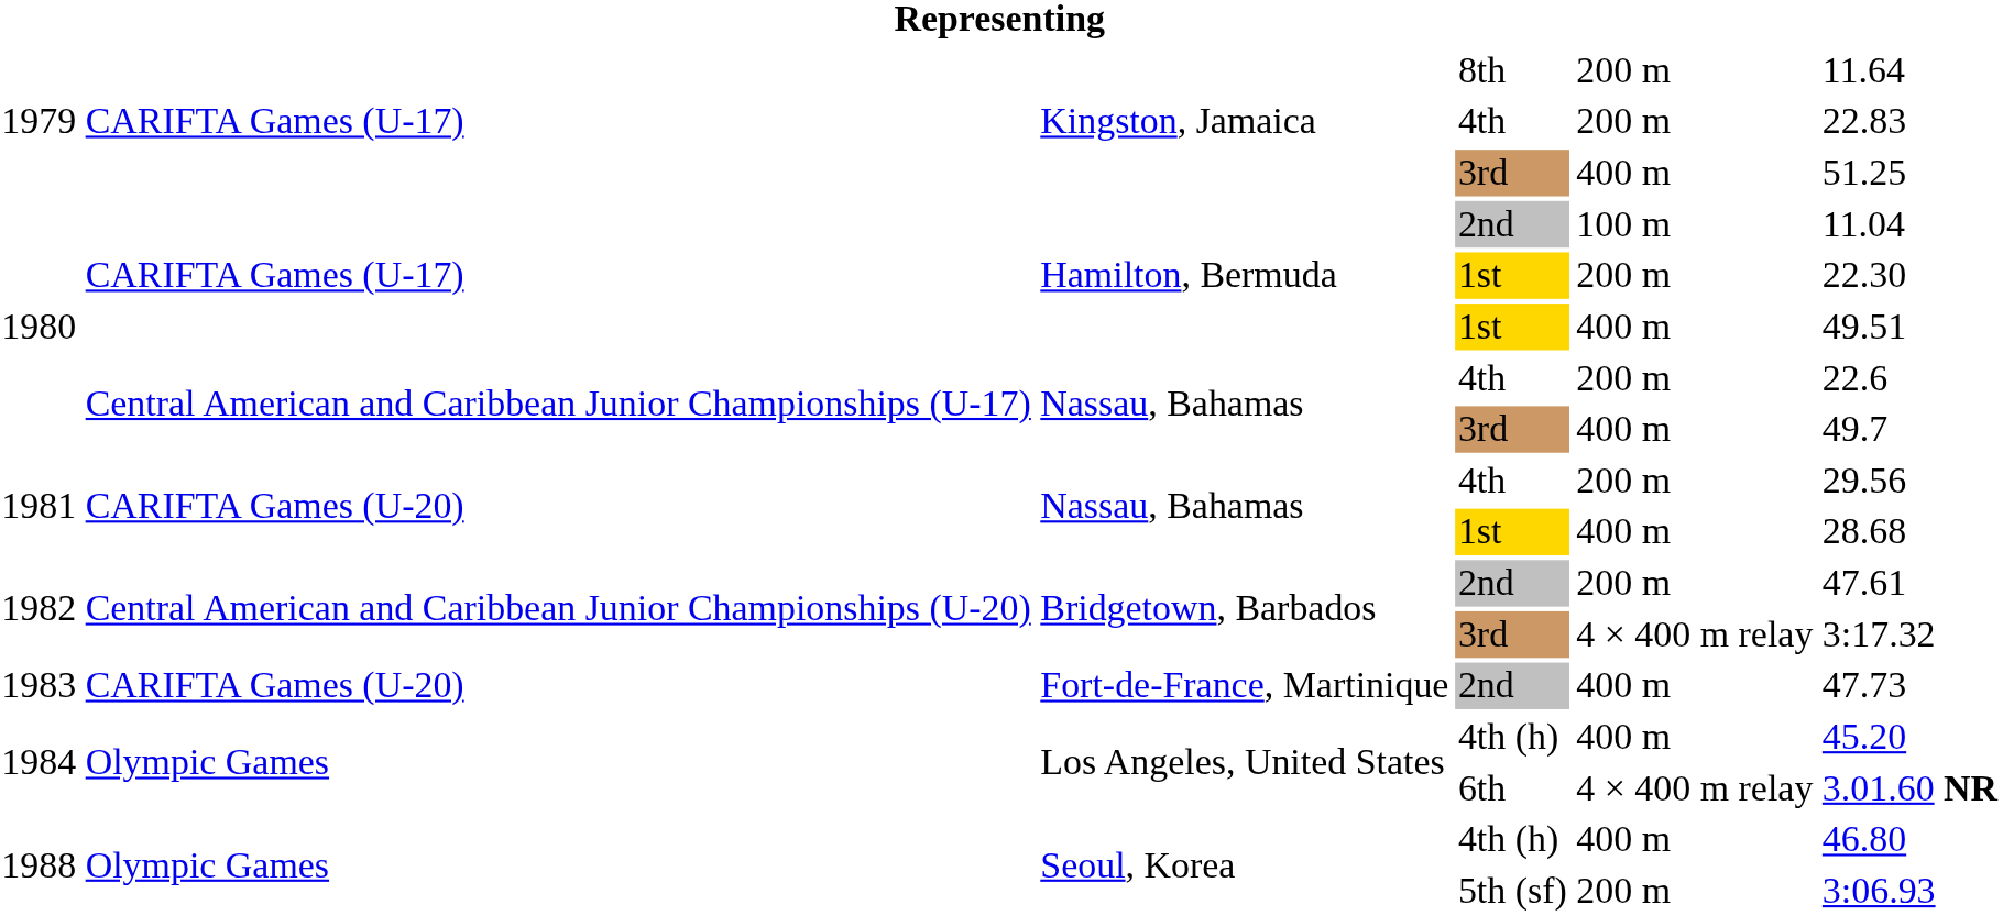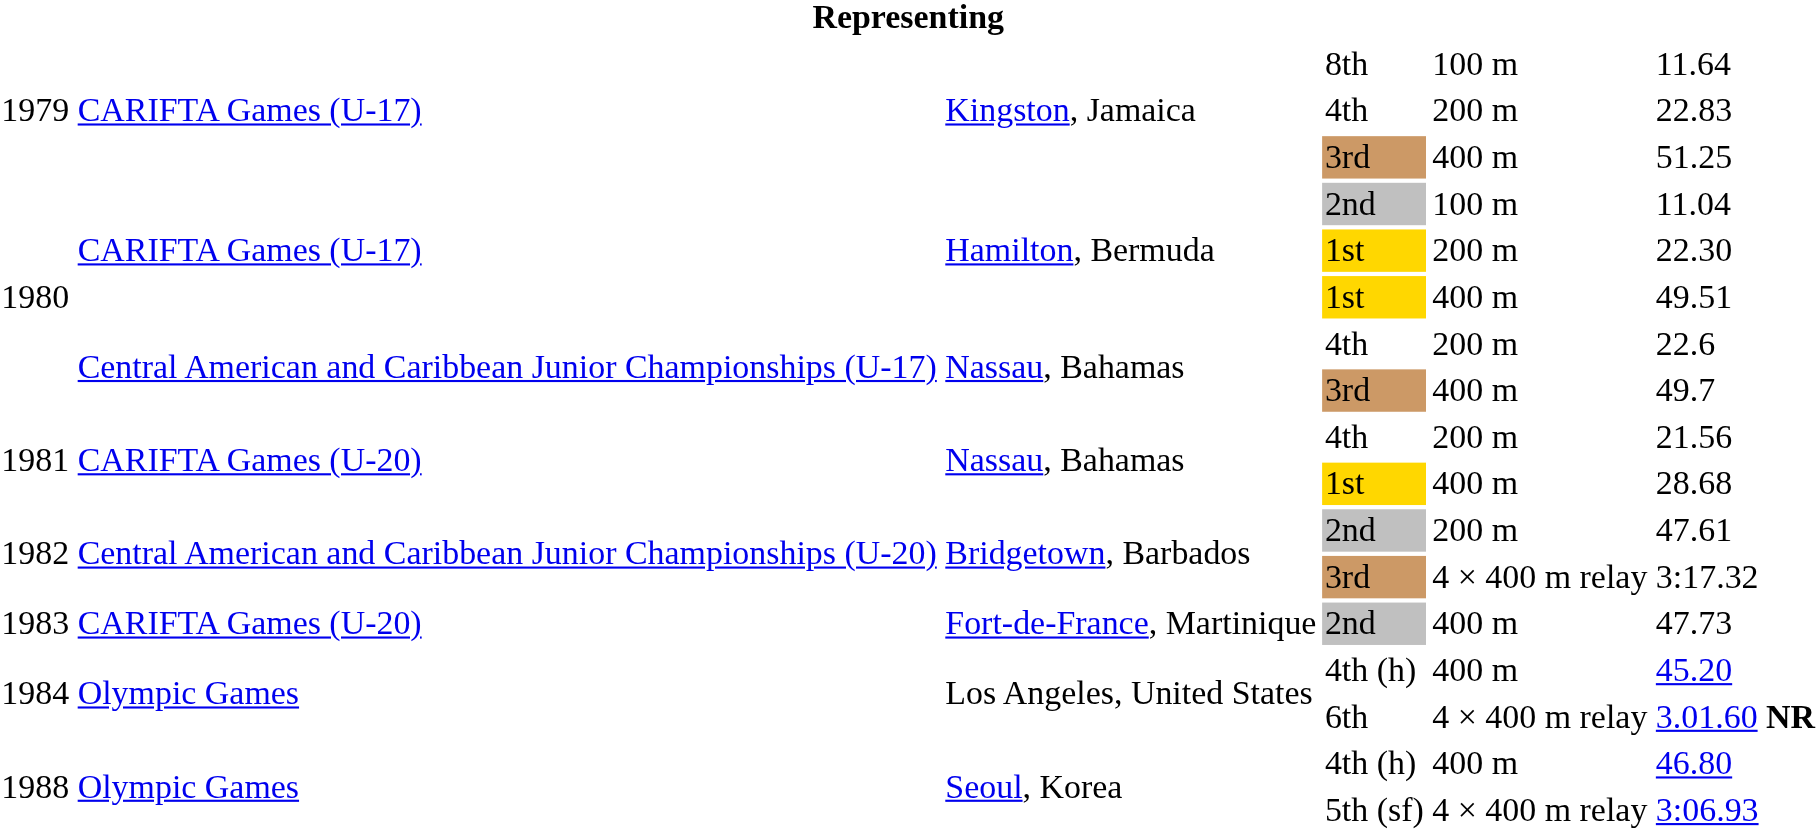8th | column 5: 200 m -> 100 m
1981 / 4th | column 6: 29.56 -> 21.56
5th (sf) | column 5: 200 m -> 4 × 400 m relay
